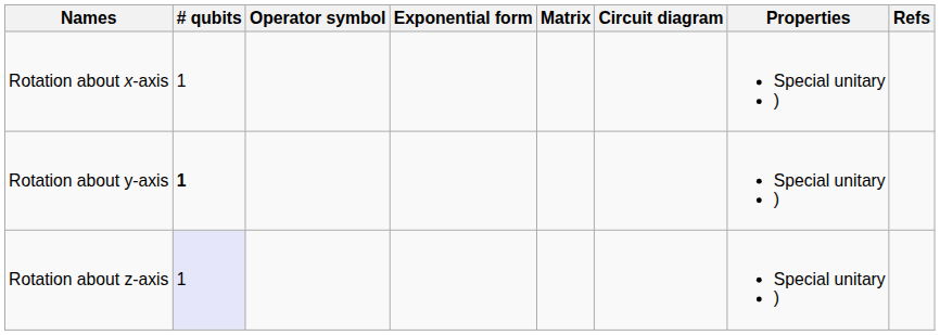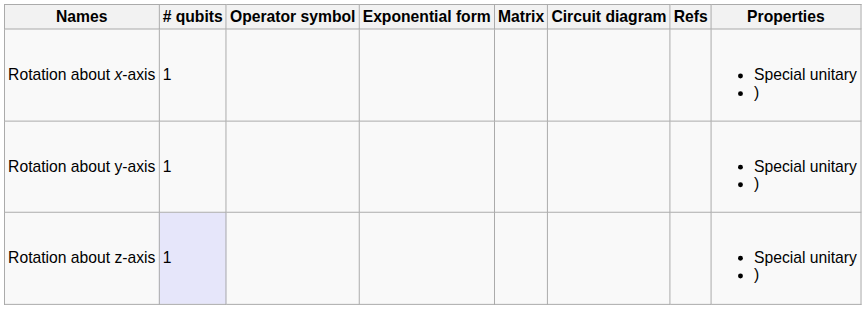columns swapped: Properties <-> Refs
Rotation about y-axis | # qubits: bold -> normal
